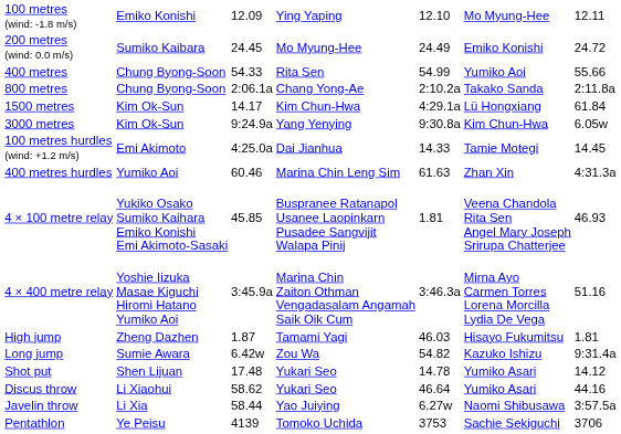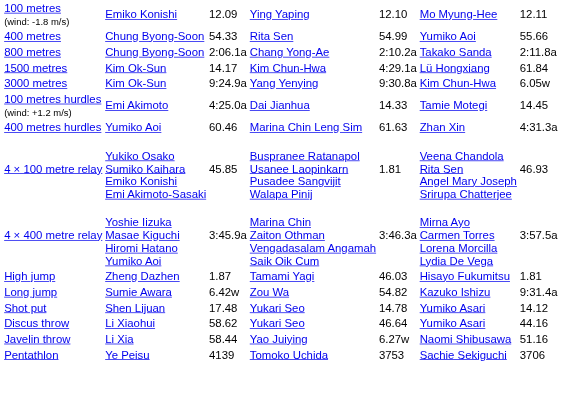- row: 200 metres (wind: 0.0 m/s) | Sumiko Kaibara | 24.45 | Mo Myung-Hee | 24.49 | Emiko Konishi | 24.72
4 × 400 metre relay | column 7: 51.16 -> 3:57.5a
Javelin throw | column 7: 3:57.5a -> 51.16
